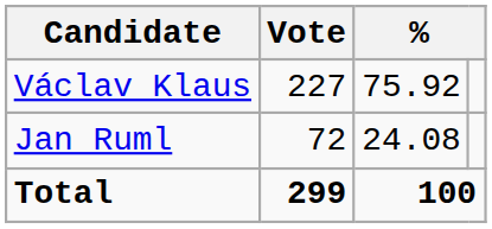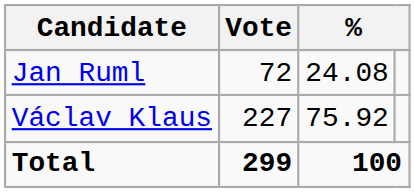rows swapped: Václav Klaus <-> Jan Ruml
